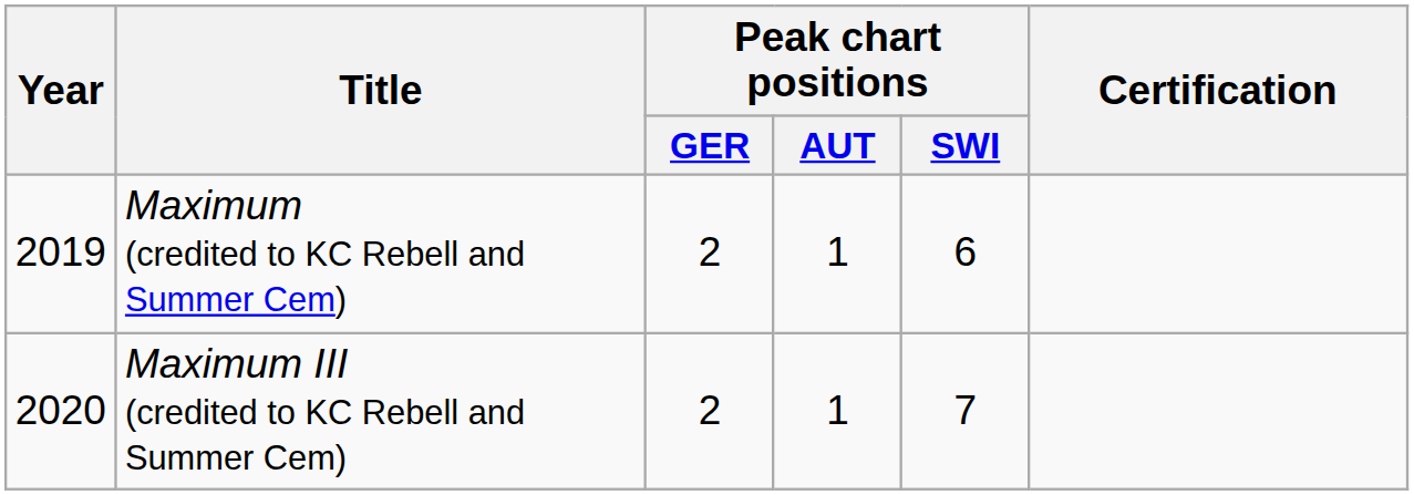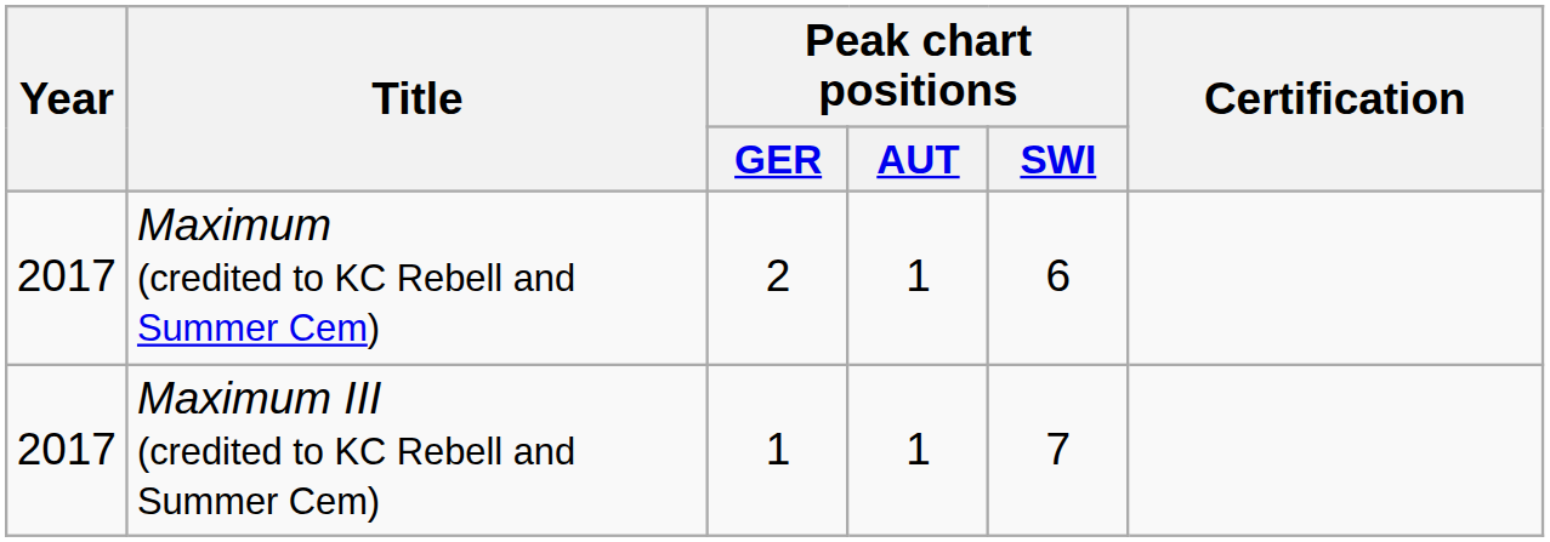Maximum (credited to KC Rebell and Summer Cem) | Year: 2019 -> 2017
Maximum III (credited to KC Rebell and Summer Cem) | Year: 2020 -> 2017
Maximum III (credited to KC Rebell and Summer Cem) | Peak chart positions / GER: 2 -> 1
